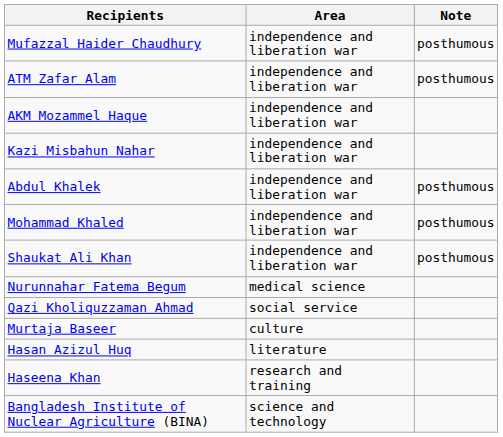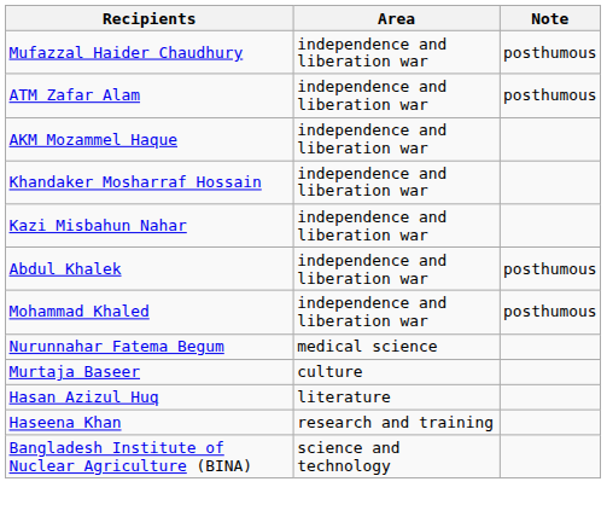+ row: Khandaker Mosharraf Hossain | independence and liberation war
- row: Shaukat Ali Khan | independence and liberation war | posthumous
- row: Qazi Kholiquzzaman Ahmad | social service
